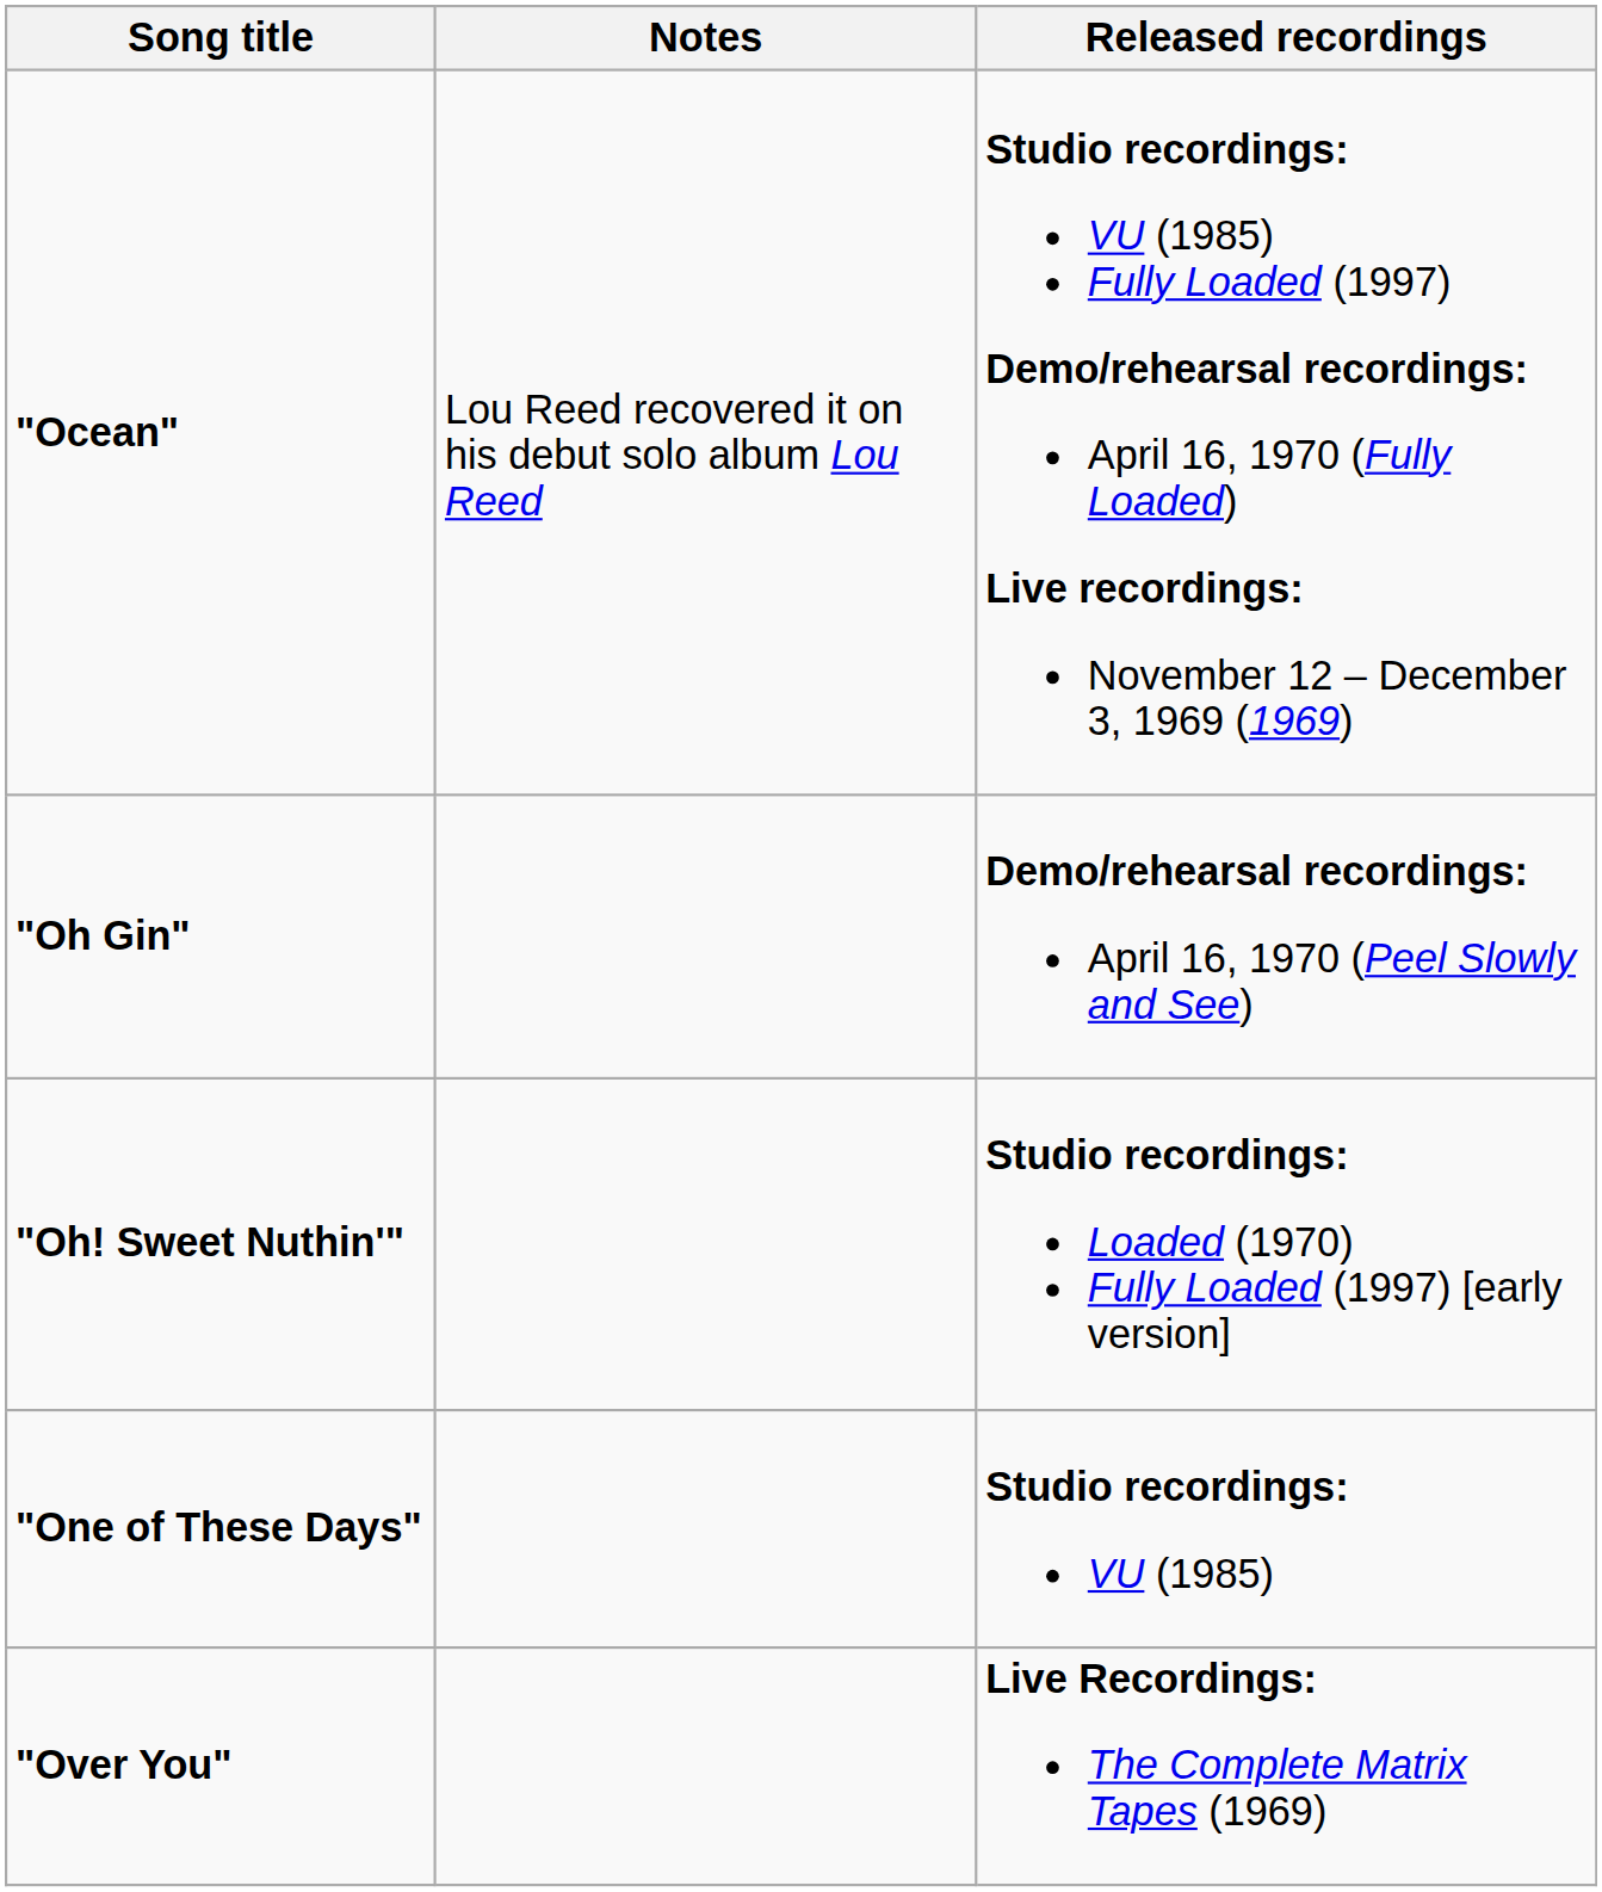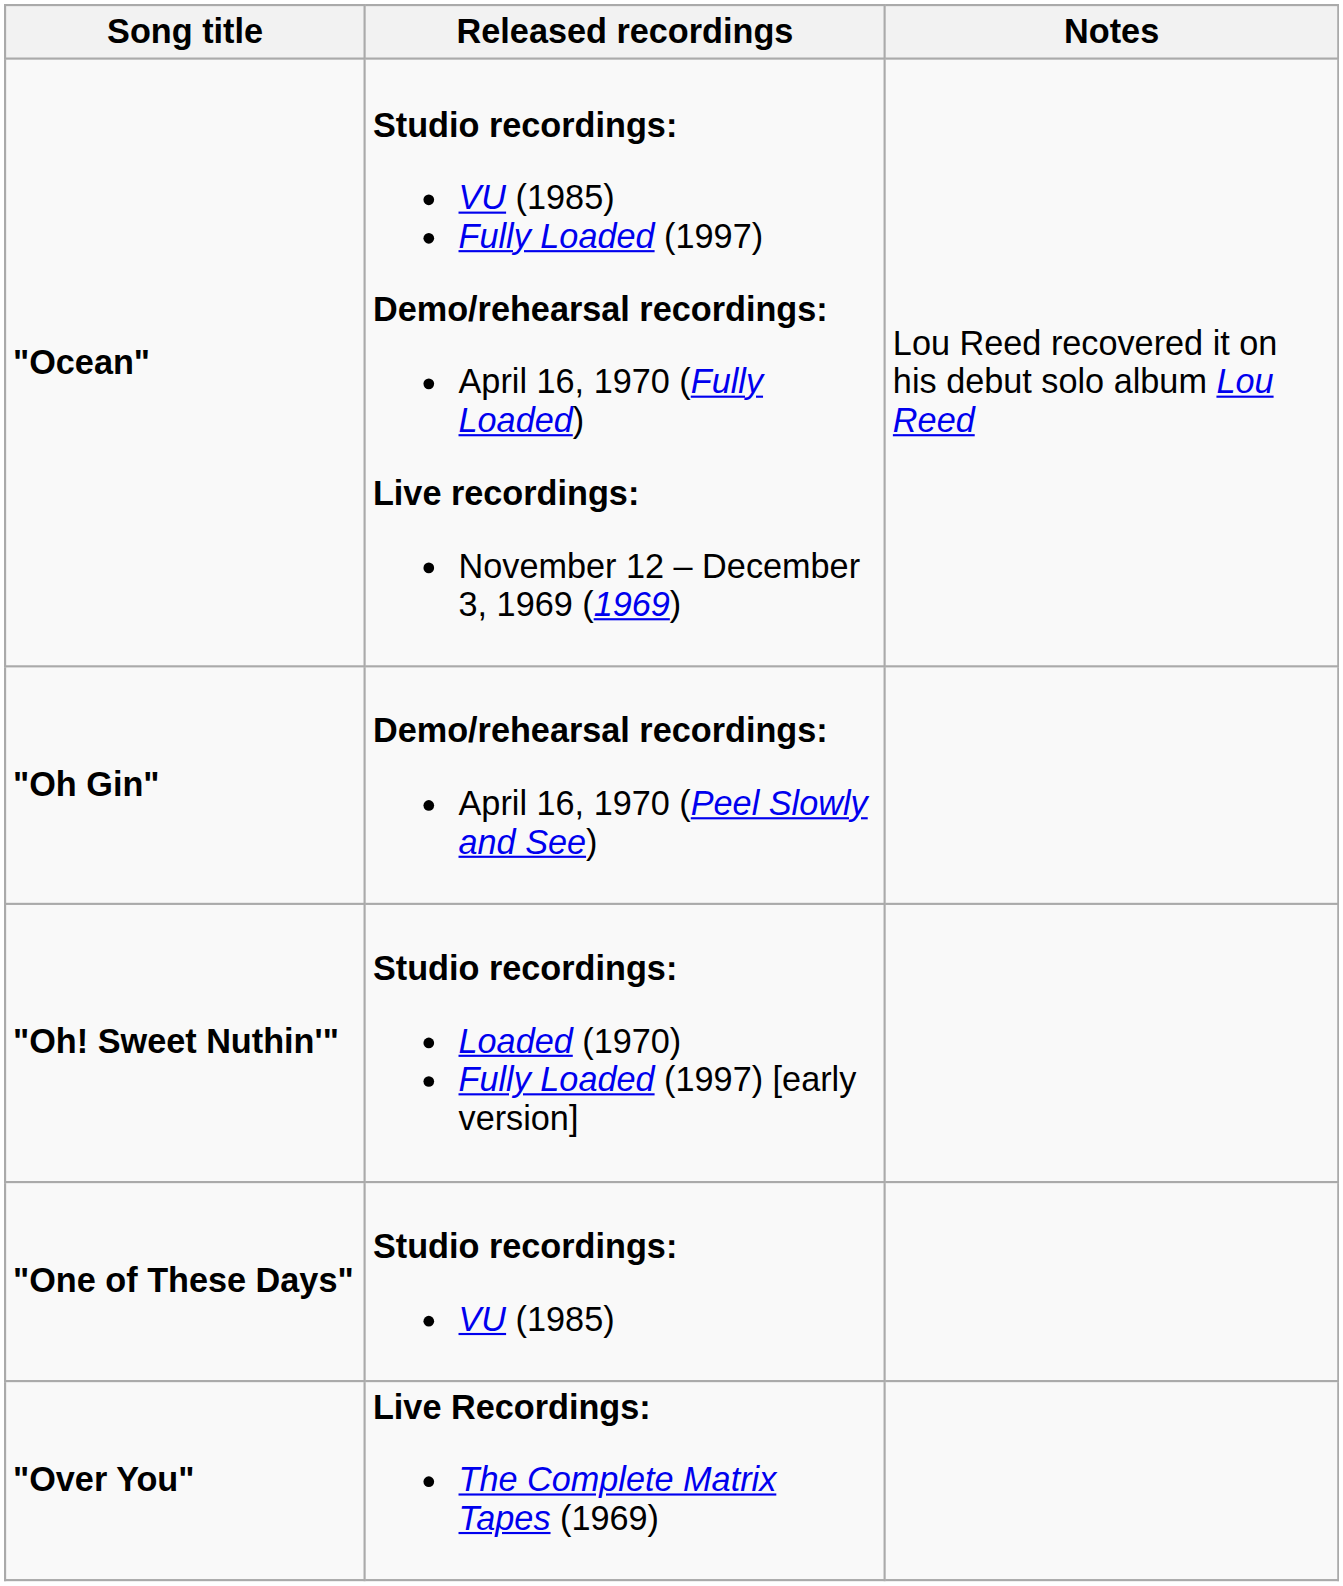columns swapped: Released recordings <-> Notes
